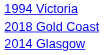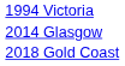rows swapped: 2014 Glasgow <-> 2018 Gold Coast
